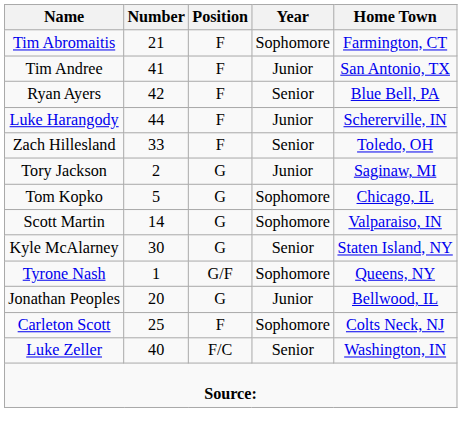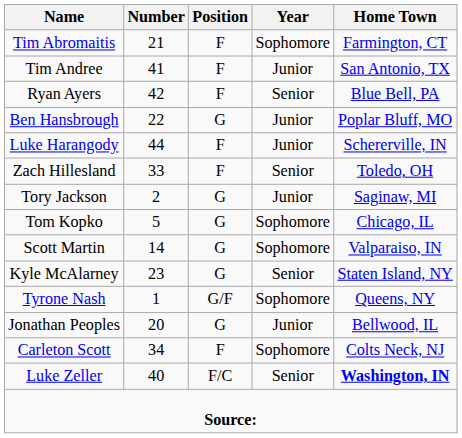+ row: Ben Hansbrough | 22 | G | Junior | Poplar Bluff, MO
Kyle McAlarney | Number: 30 -> 23
Carleton Scott | Number: 25 -> 34
Luke Zeller | Home Town: normal -> bold
